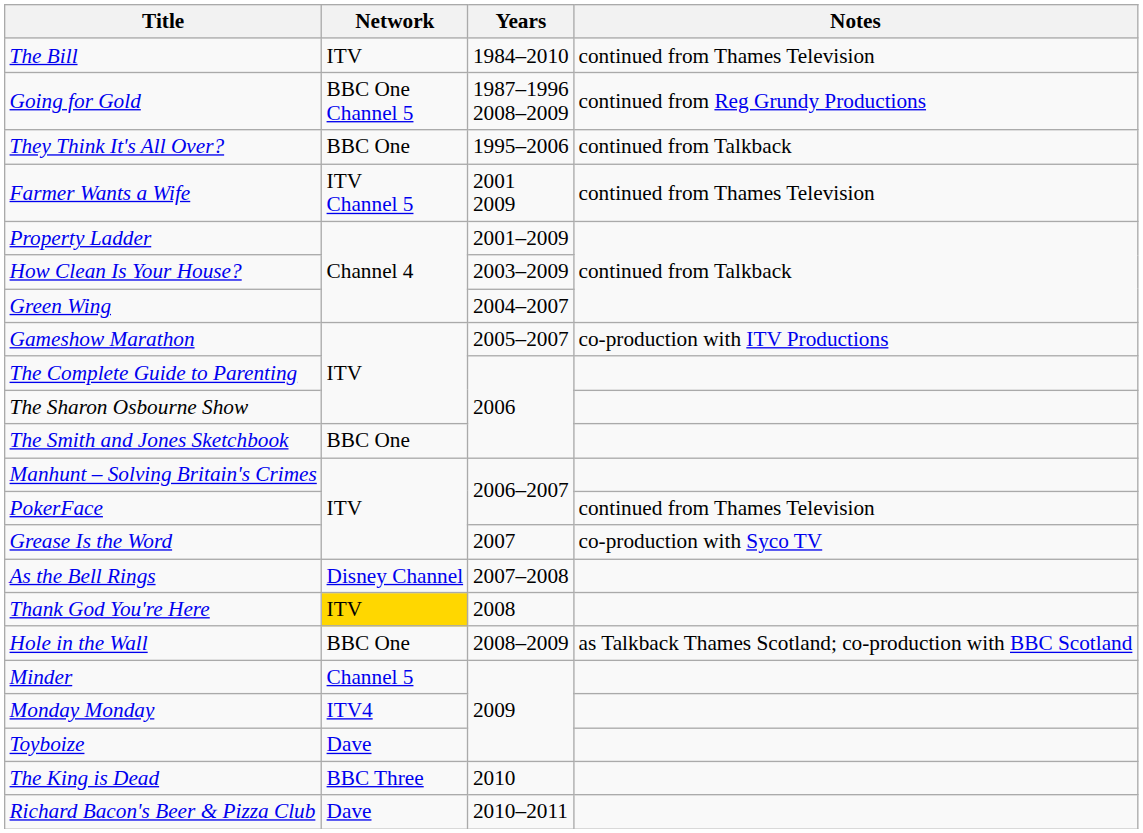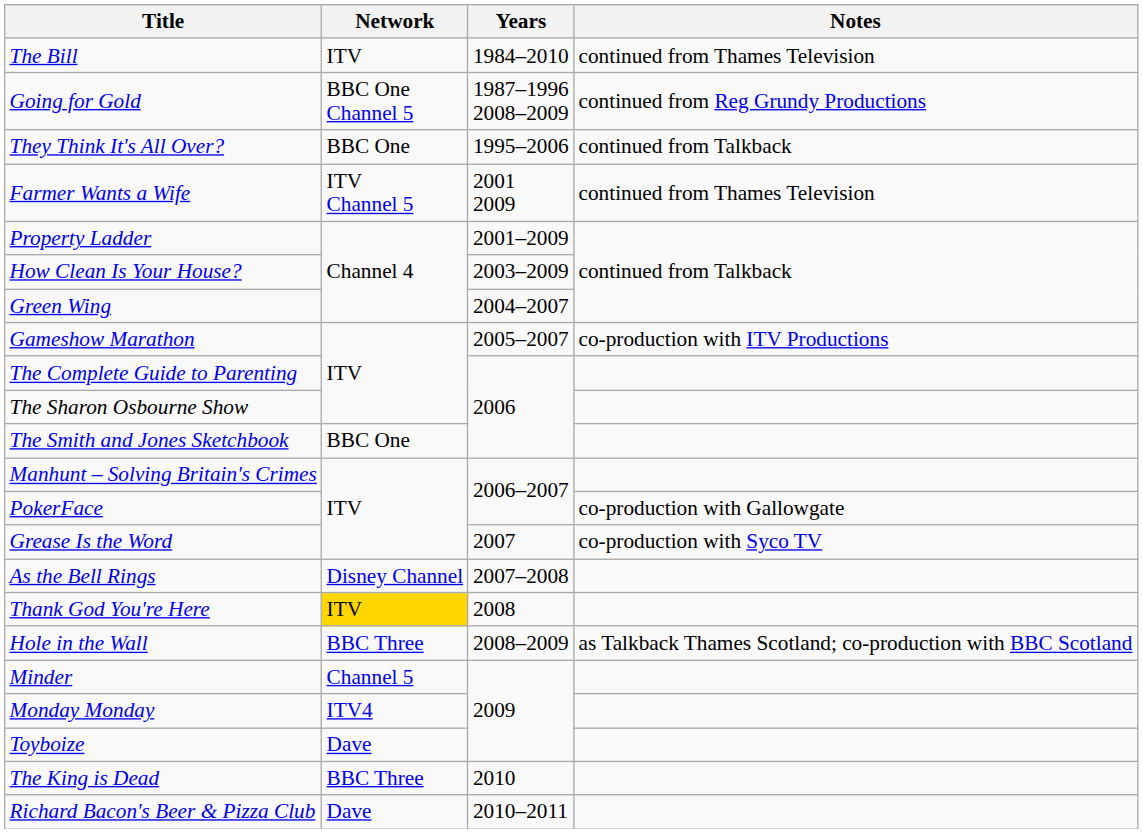PokerFace | Notes: continued from Thames Television -> co-production with Gallowgate
Hole in the Wall | Network: BBC One -> BBC Three
